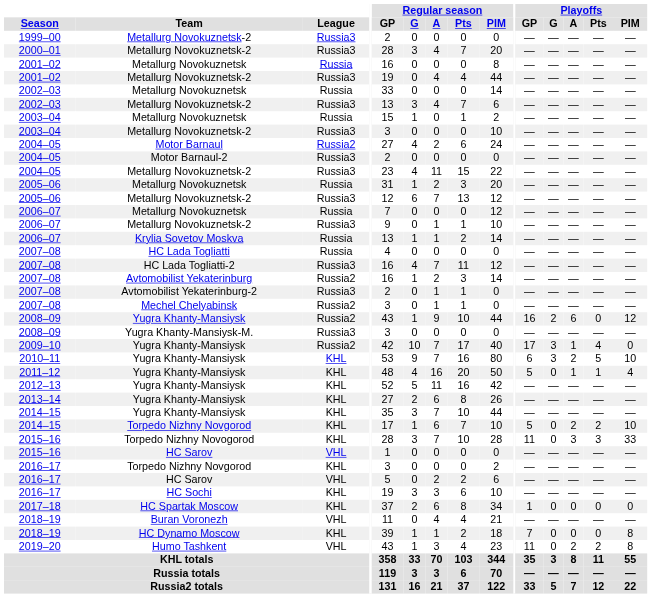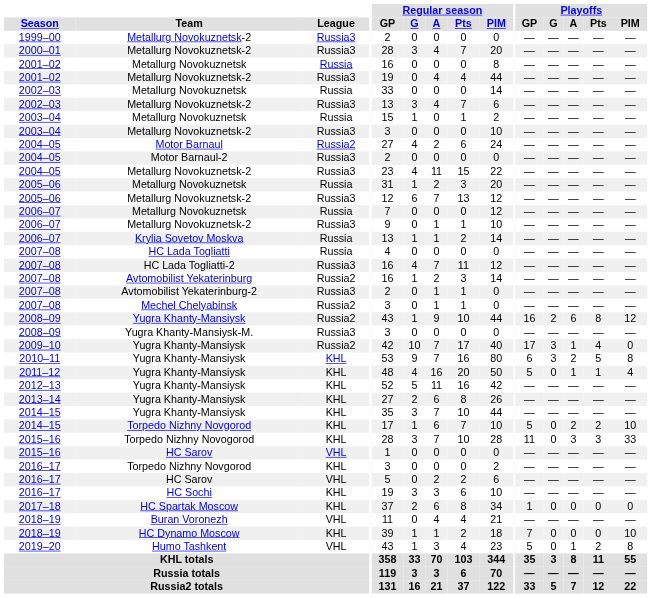2008–09 / Yugra Khanty-Mansiysk | Playoffs / Pts: 0 -> 8
2010–11 | Playoffs / PIM: 10 -> 8
2018–19 / HC Dynamo Moscow | Playoffs / PIM: 8 -> 10
2019–20 | Playoffs / GP: 11 -> 5
2019–20 | Playoffs / A: 2 -> 1
